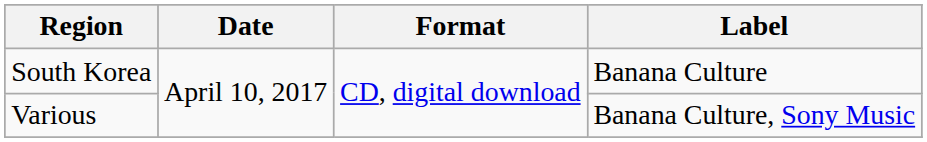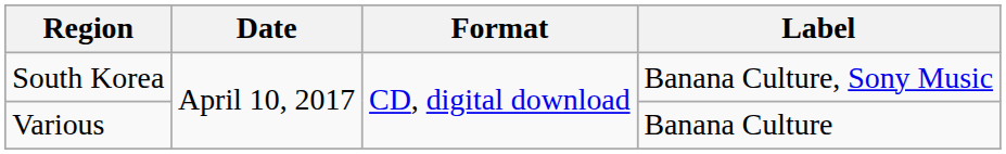South Korea | Label: Banana Culture -> Banana Culture, Sony Music
Various | Label: Banana Culture, Sony Music -> Banana Culture
